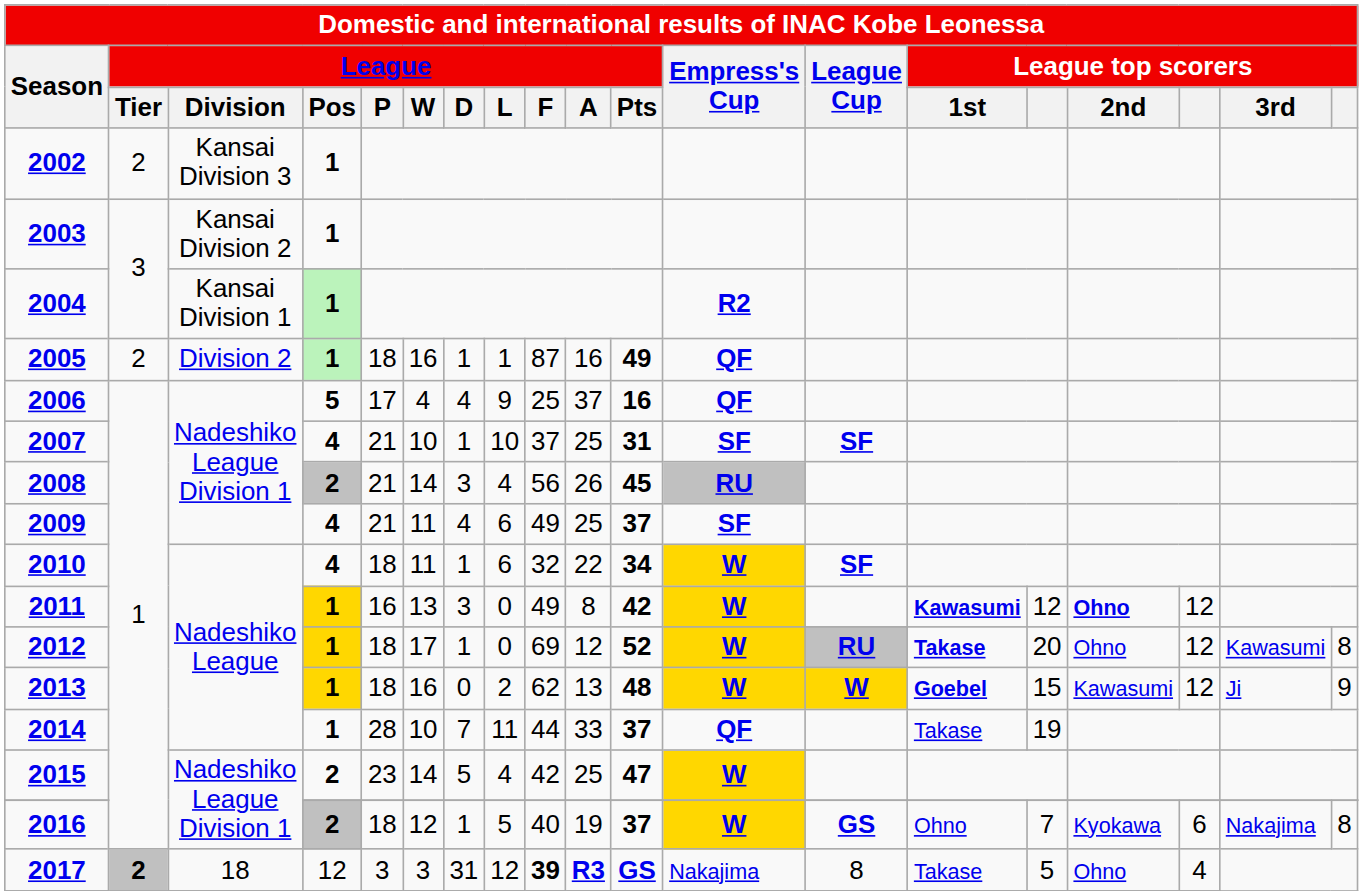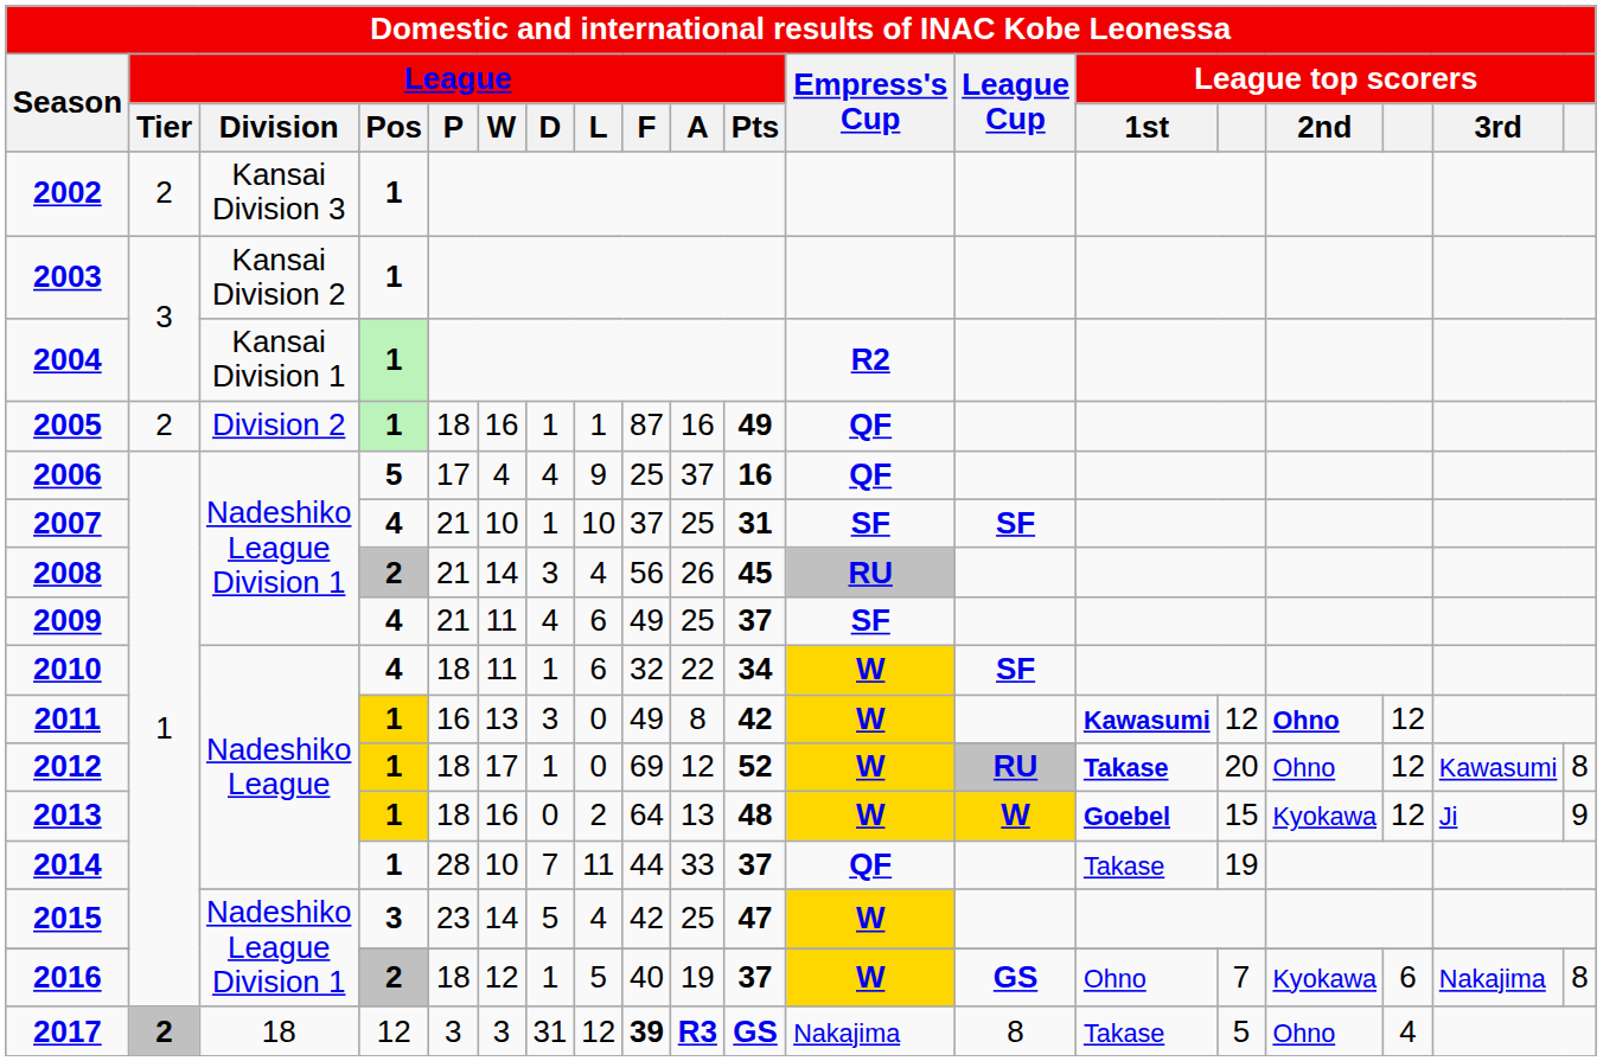2013 | League / F: 62 -> 64
2013 | League top scorers / 2nd: Kawasumi -> Kyokawa
2015 | League / Pos: 2 -> 3
